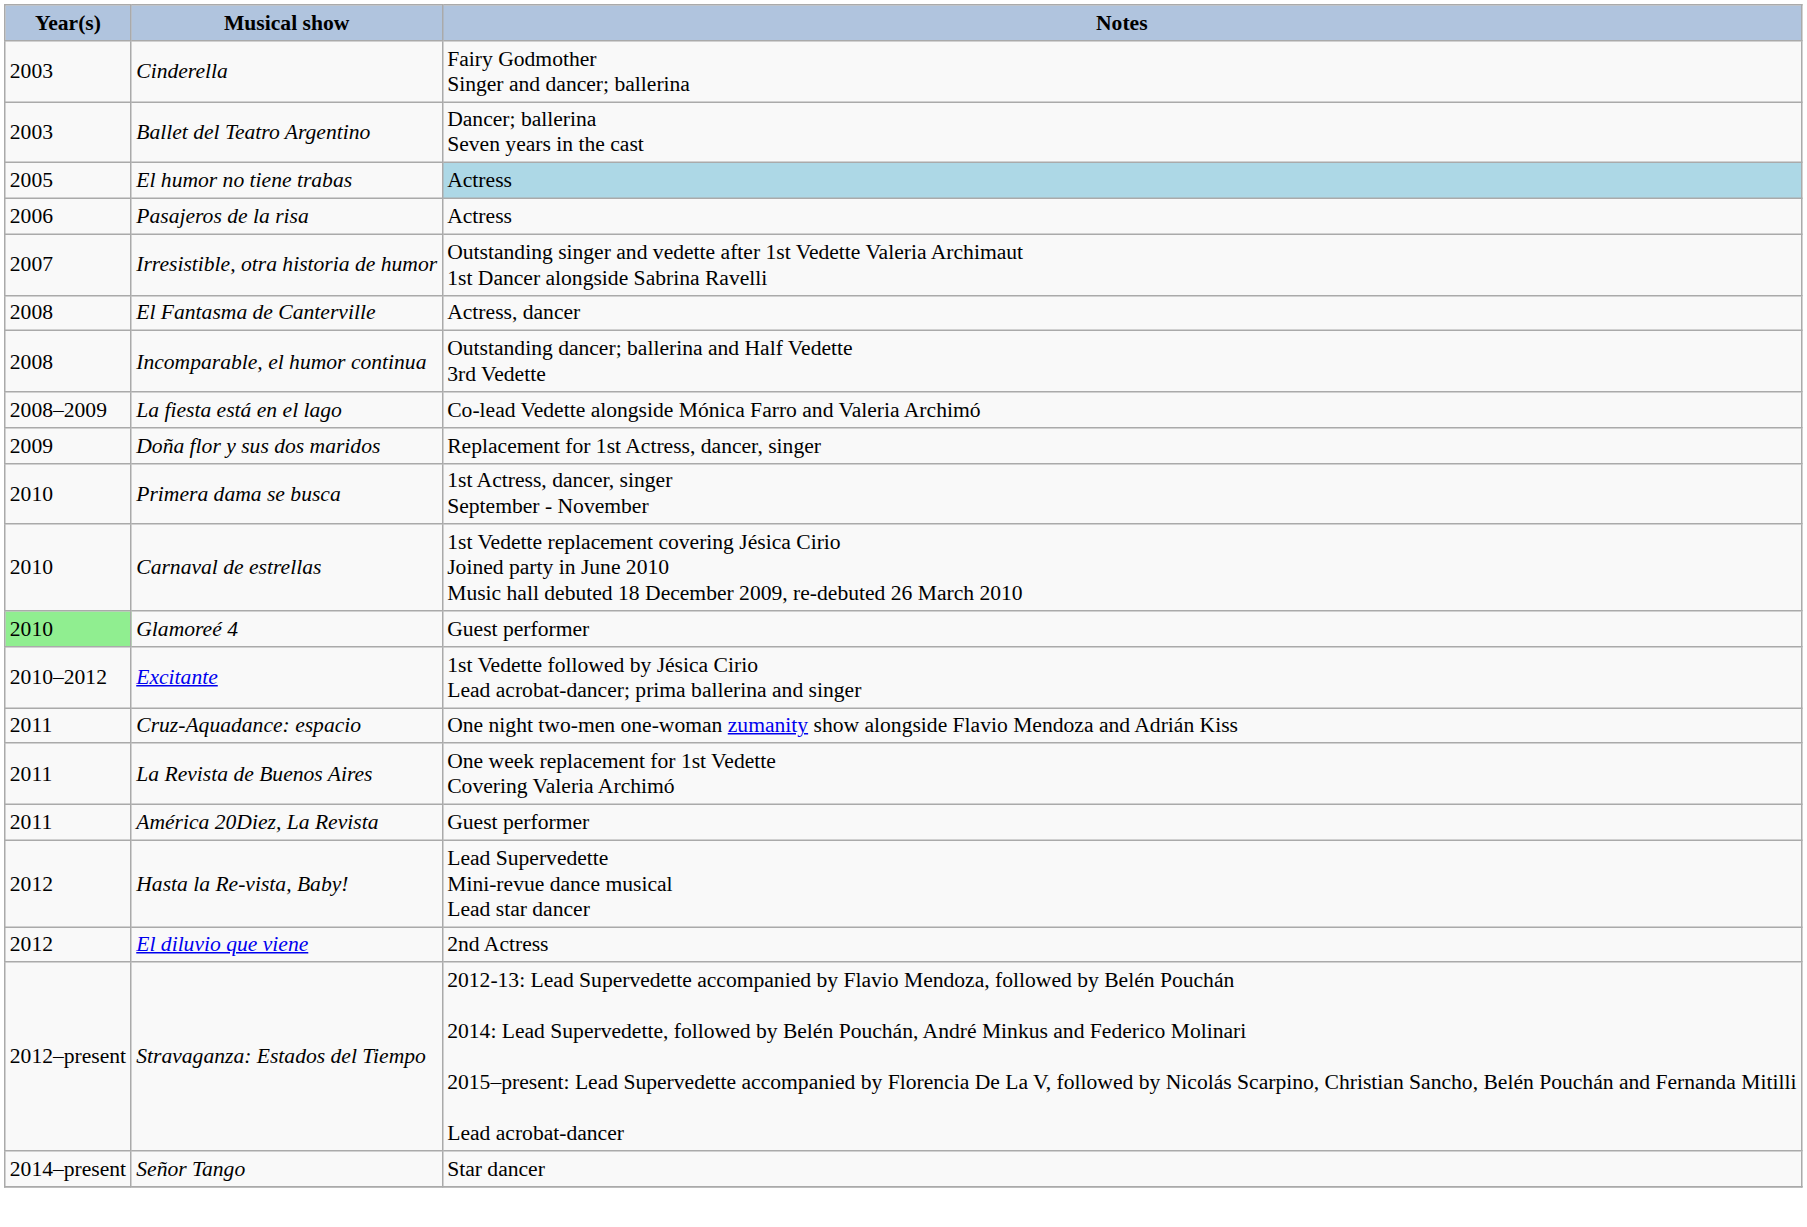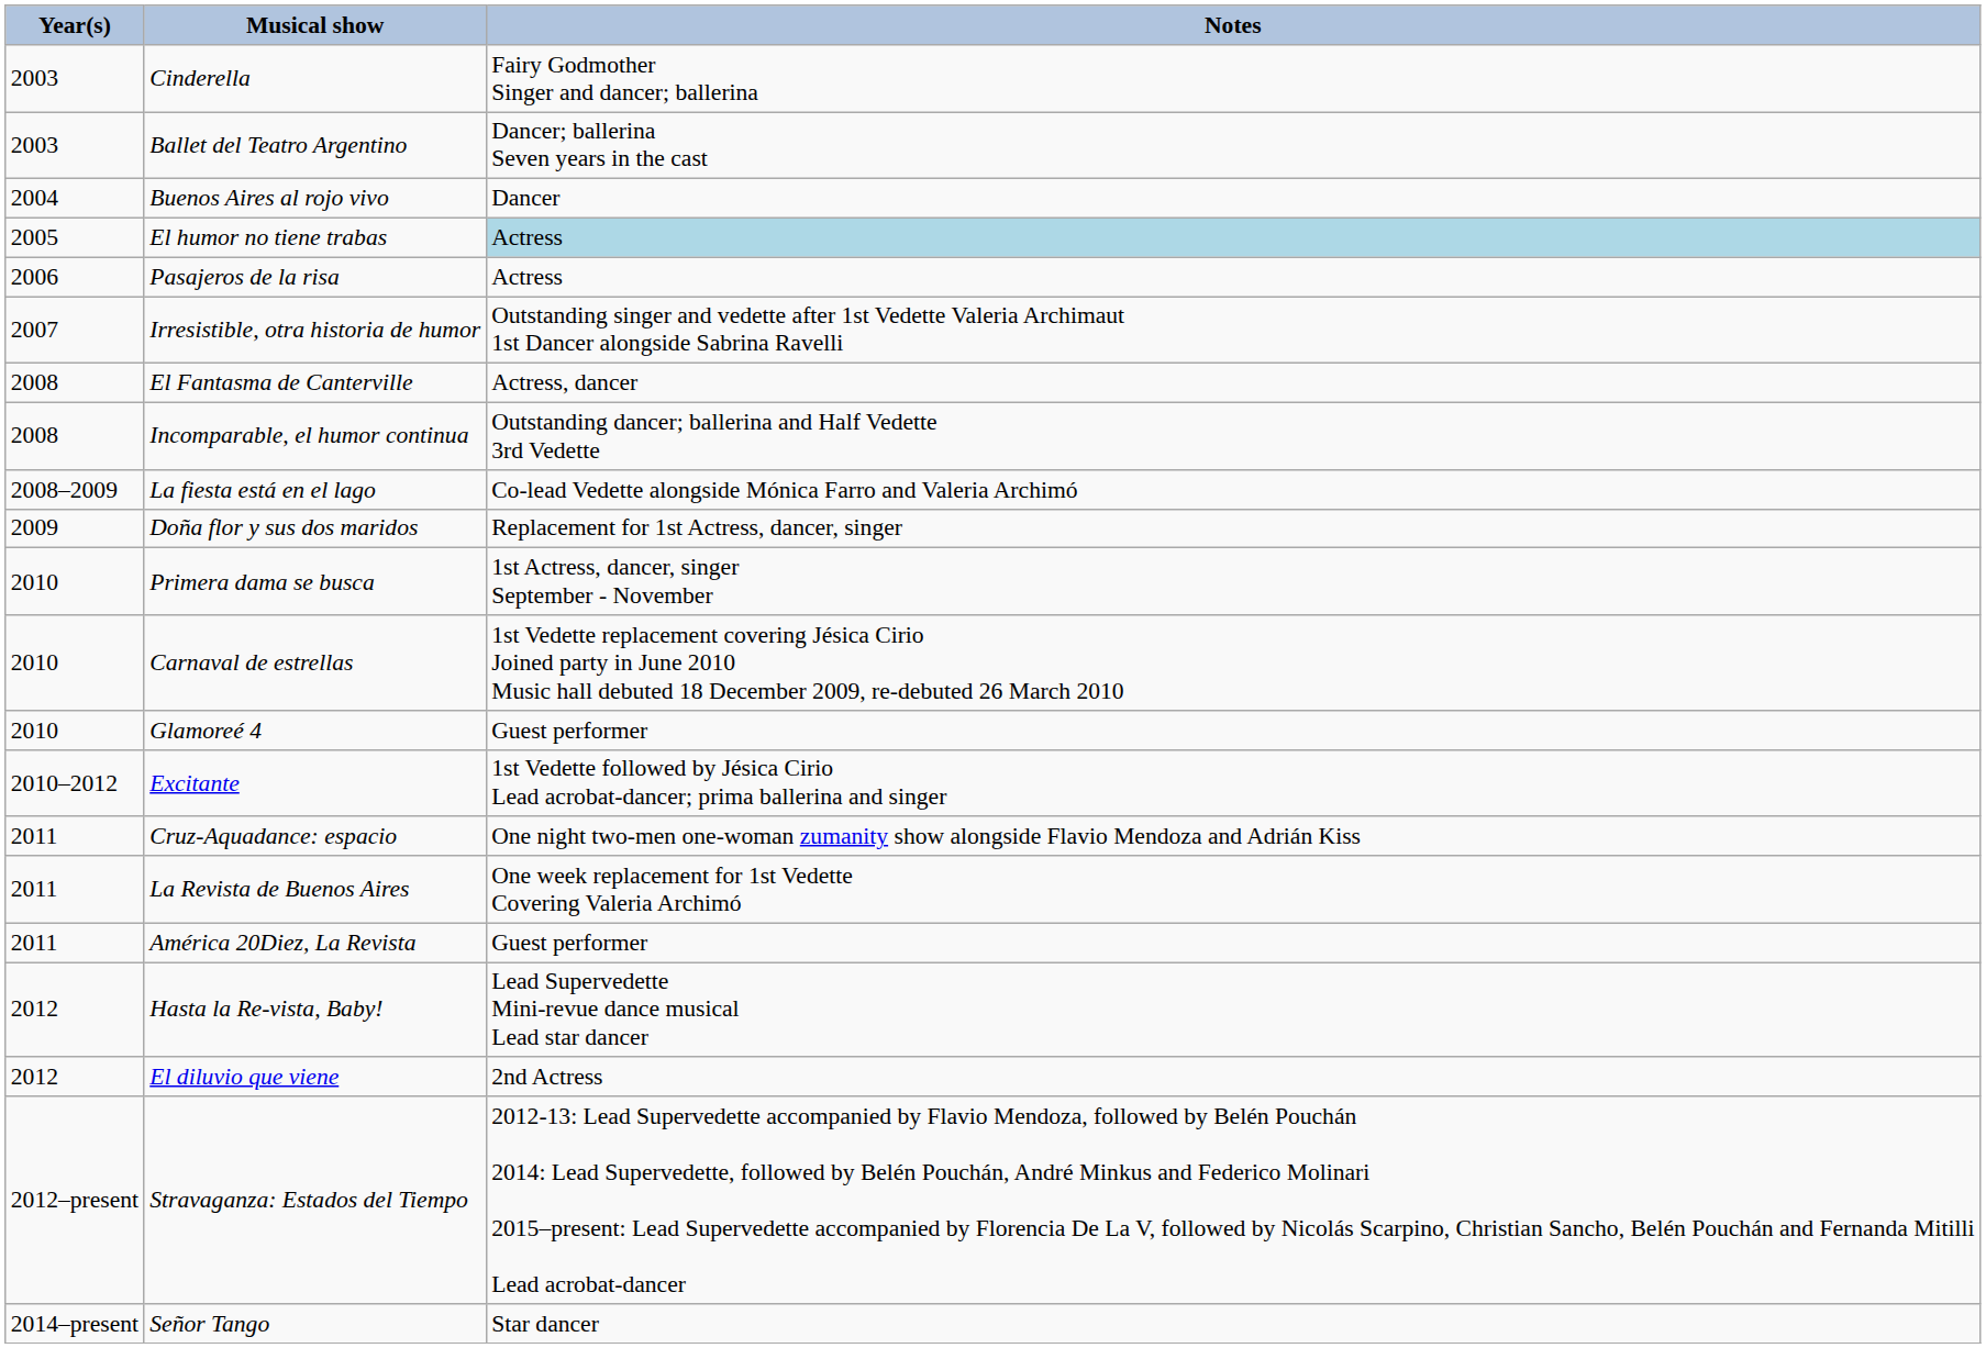+ row: 2004 | Buenos Aires al rojo vivo | Dancer
Glamoreé 4 | Year(s): lightgreen background -> no background
